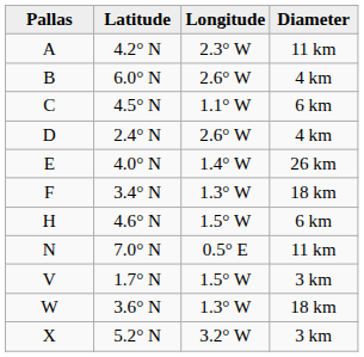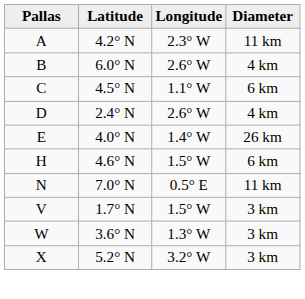- row: F | 3.4° N | 1.3° W | 18 km
W | Diameter: 18 km -> 3 km
